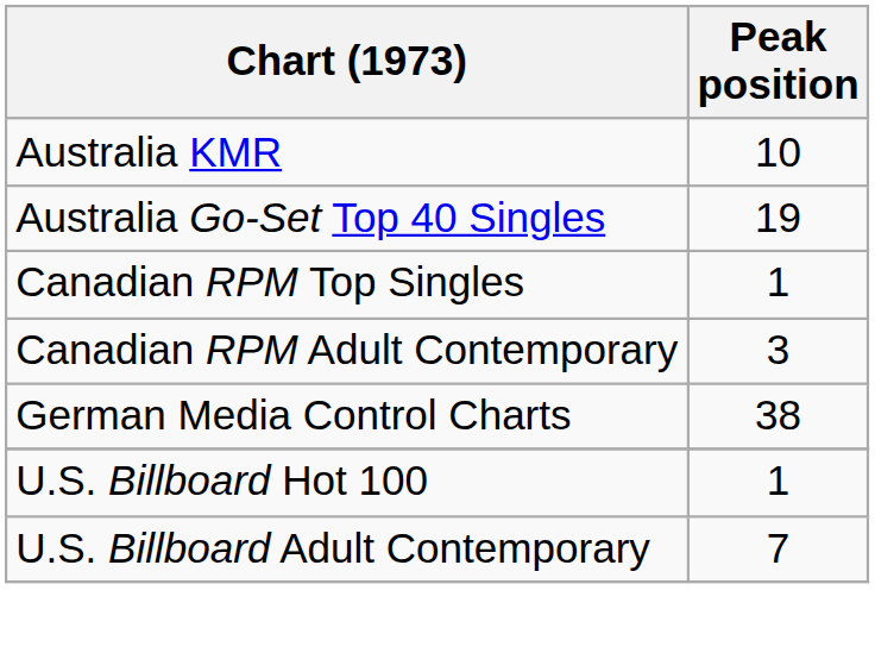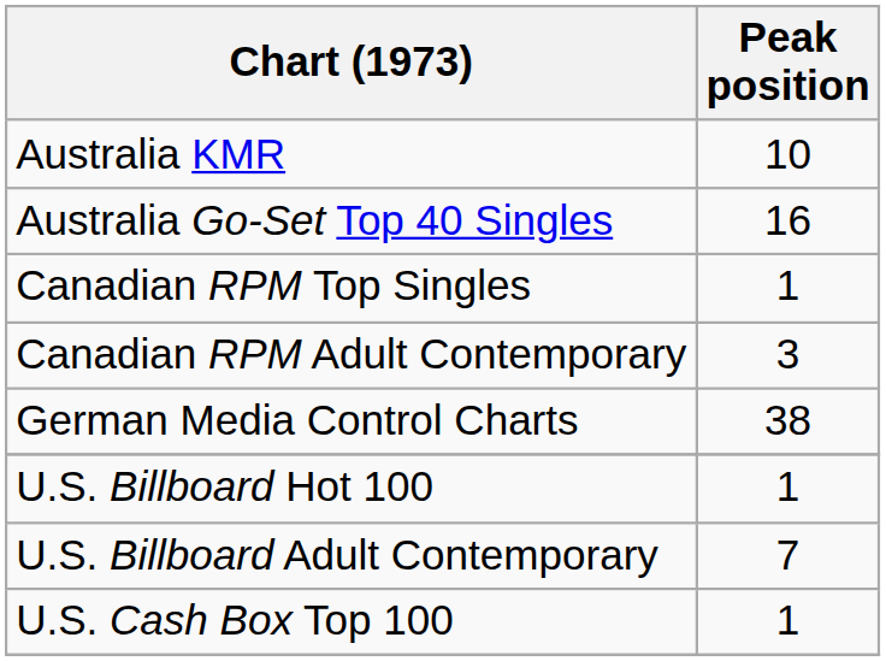Australia Go-Set Top 40 Singles | Peak position: 19 -> 16
+ row: U.S. Cash Box Top 100 | 1
